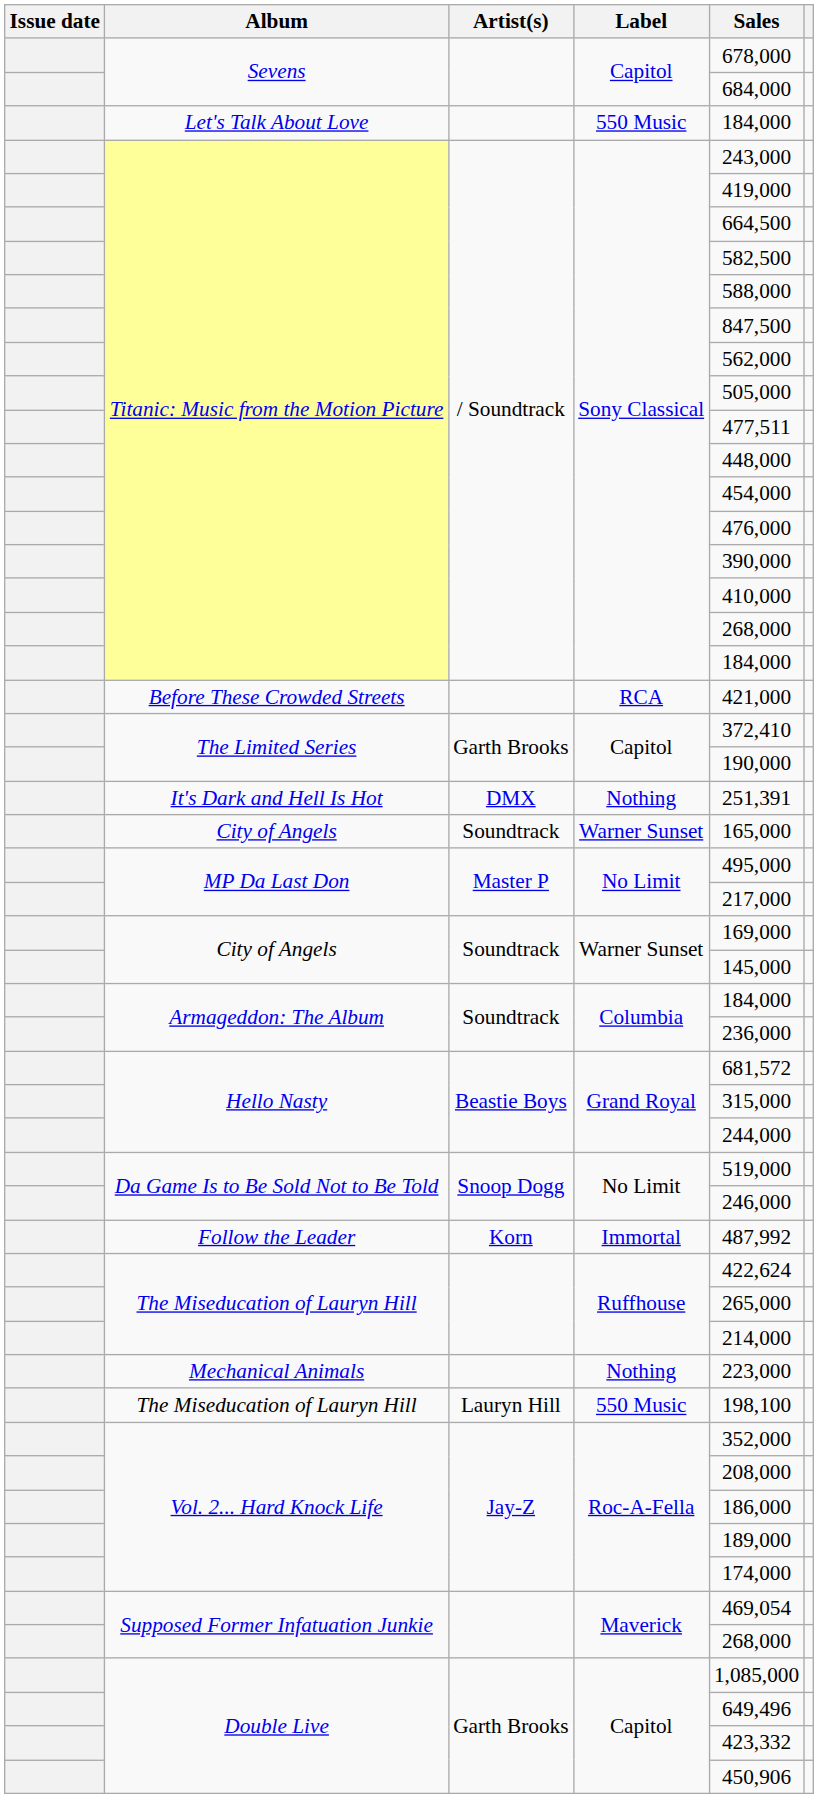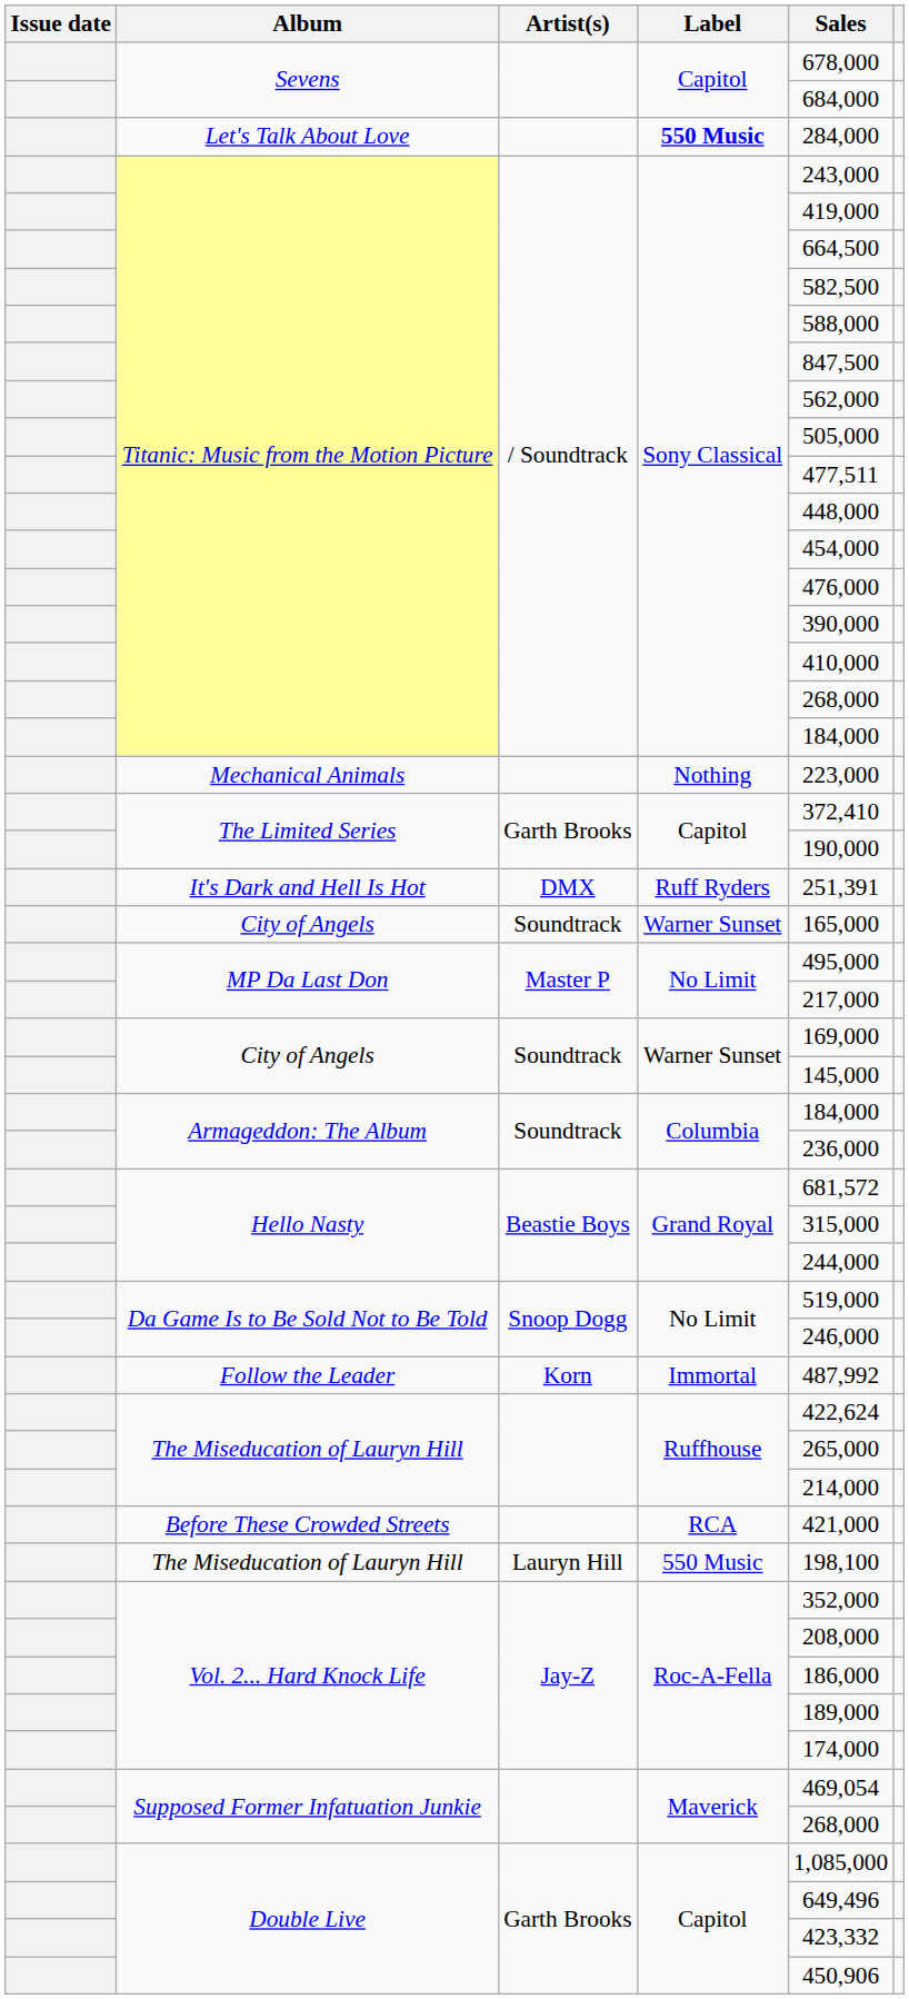Let's Talk About Love | Label: normal -> bold
Let's Talk About Love | Sales: 184,000 -> 284,000
rows swapped: Before These Crowded Streets <-> Mechanical Animals
It's Dark and Hell Is Hot | Label: Nothing -> Ruff Ryders
